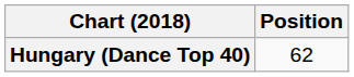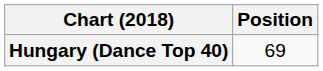Hungary (Dance Top 40) | Position: 62 -> 69
